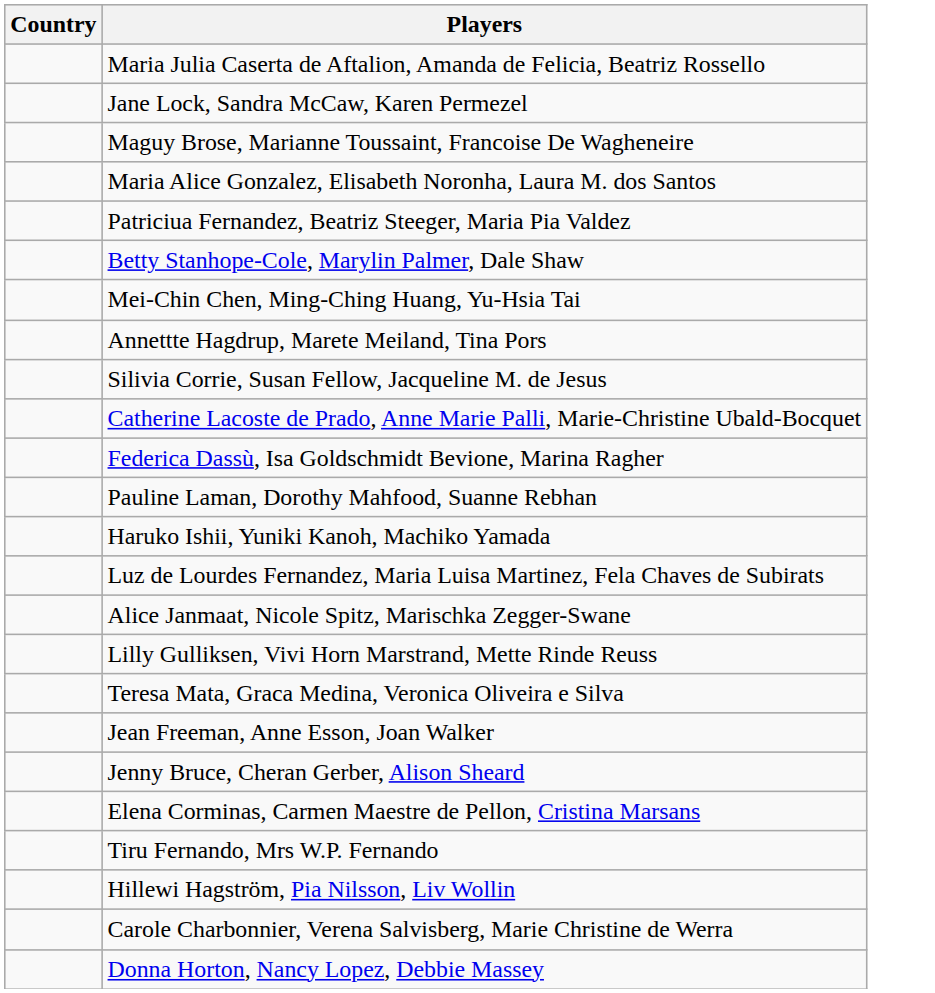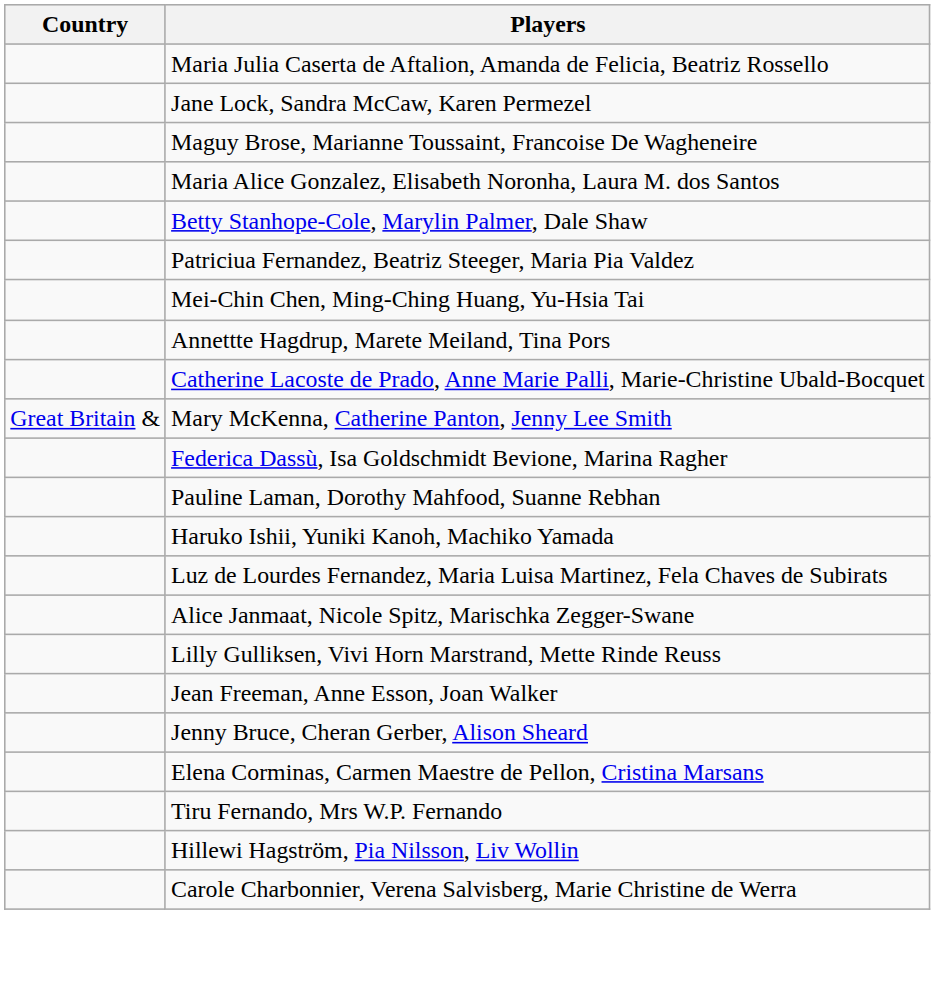rows swapped: Betty Stanhope-Cole, Marylin Palmer, Dale Shaw <-> Patriciua Fernandez, Beatriz Steeger, Maria Pia Valdez
- row: Silivia Corrie, Susan Fellow, Jacqueline M. de Jesus
+ row: Great Britain & | Mary McKenna, Catherine Panton, Jenny Lee Smith
- row: Teresa Mata, Graca Medina, Veronica Oliveira e Silva
- row: Donna Horton, Nancy Lopez, Debbie Massey
